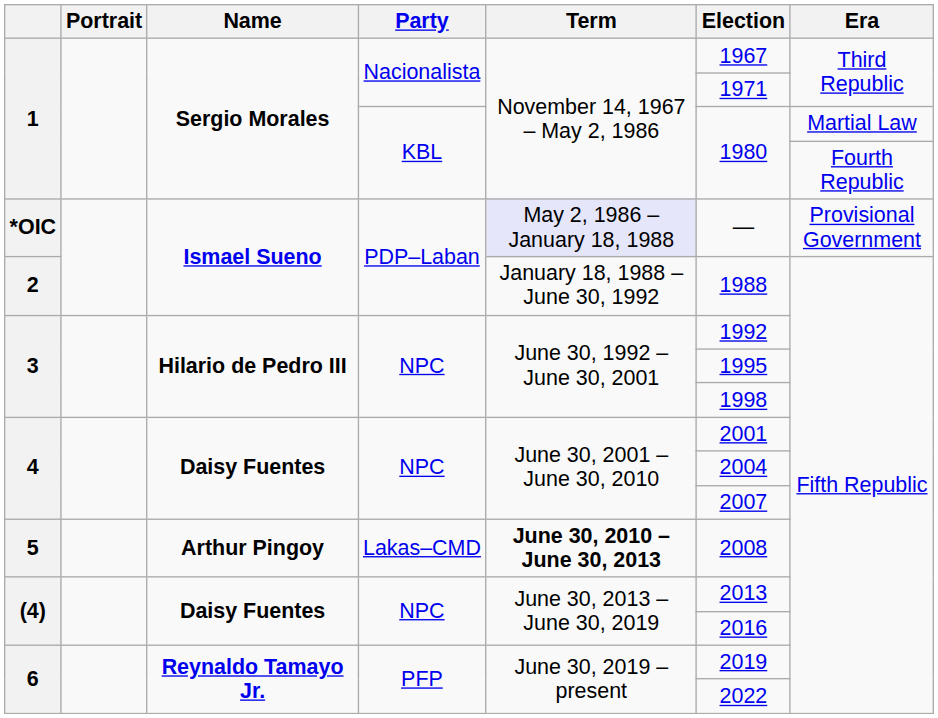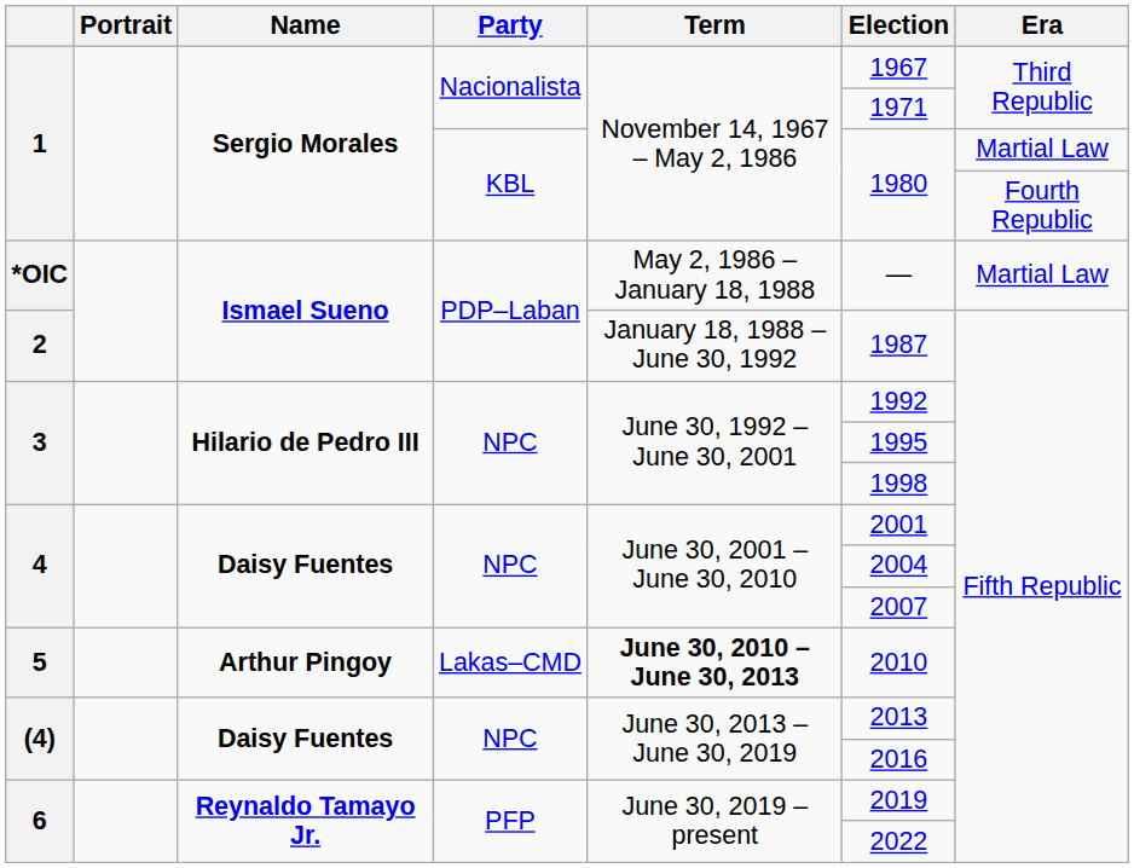*OIC | Term: lavender background -> no background
*OIC | Era: Provisional Government -> Martial Law
2 | Election: 1988 -> 1987
5 | Election: 2008 -> 2010
